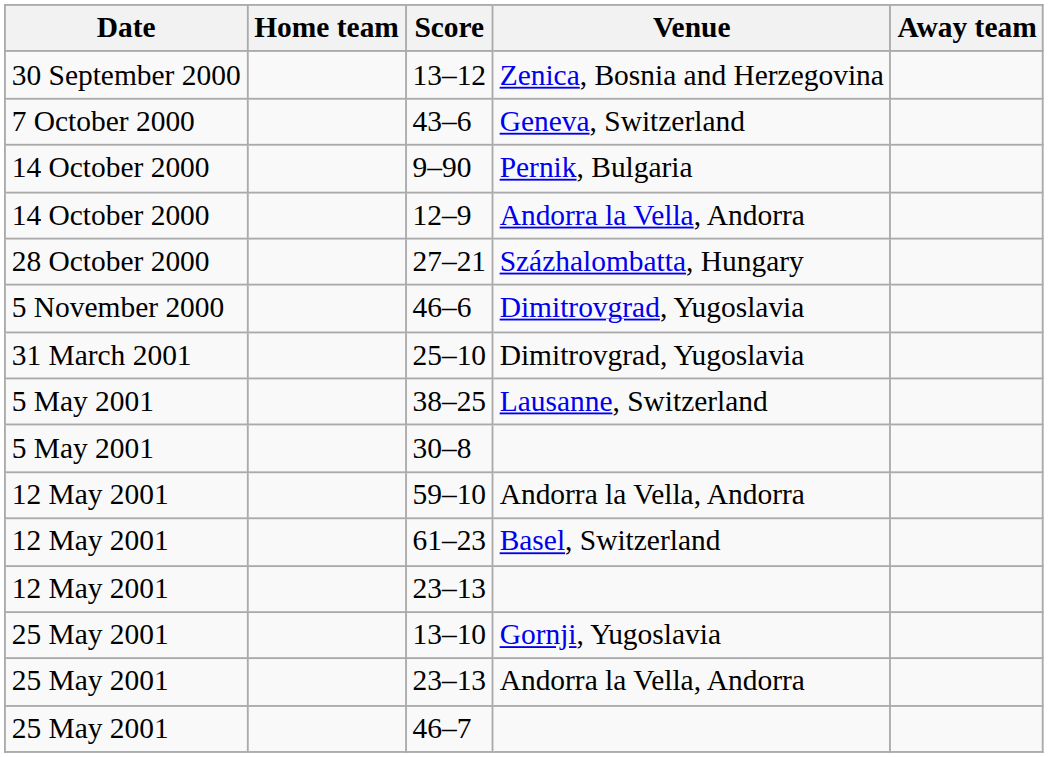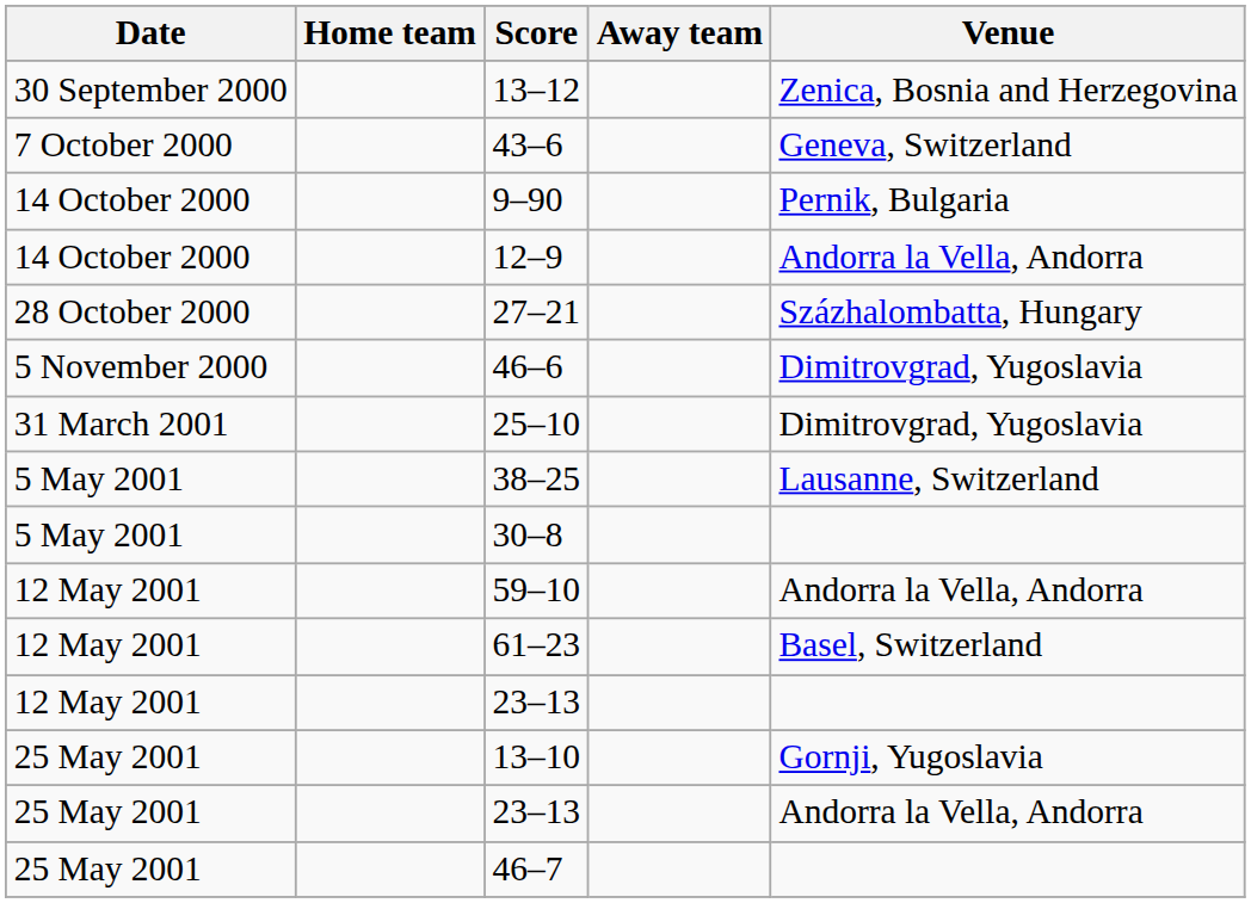columns swapped: Away team <-> Venue
